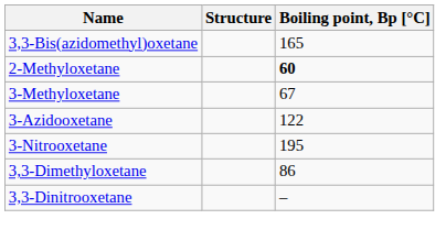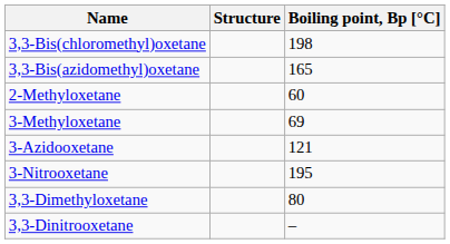+ row: 3,3-Bis(chloromethyl)oxetane | 198
2-Methyloxetane | Boiling point, Bp [°C]: bold -> normal
3-Methyloxetane | Boiling point, Bp [°C]: 67 -> 69
3-Azidooxetane | Boiling point, Bp [°C]: 122 -> 121
3,3-Dimethyloxetane | Boiling point, Bp [°C]: 86 -> 80
